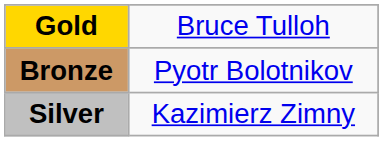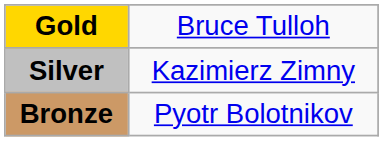rows swapped: Silver <-> Bronze
